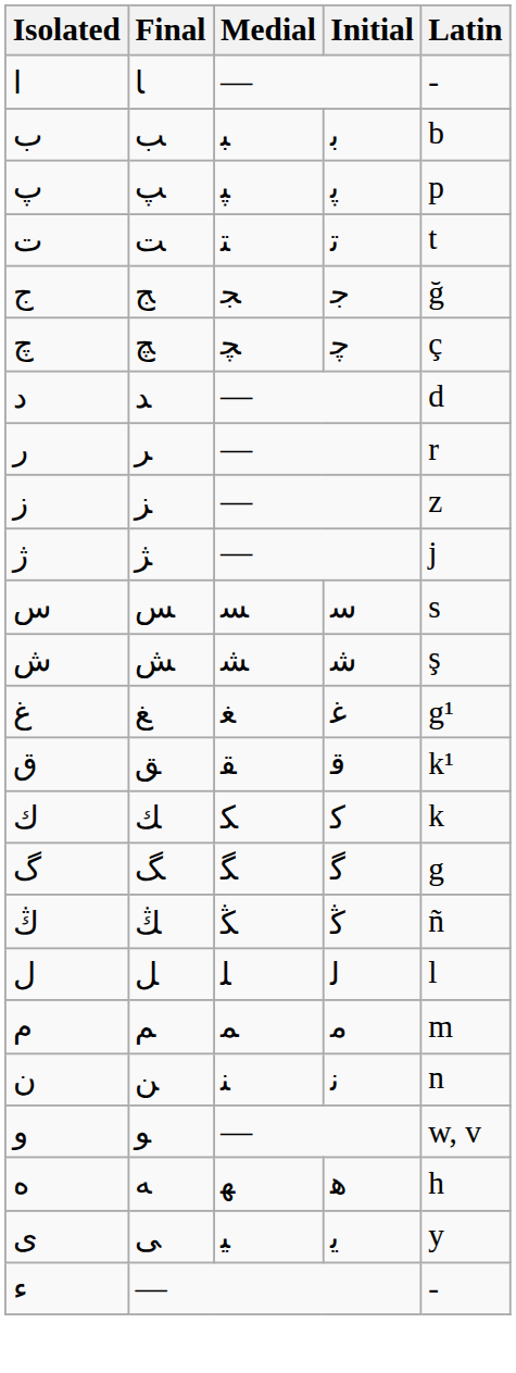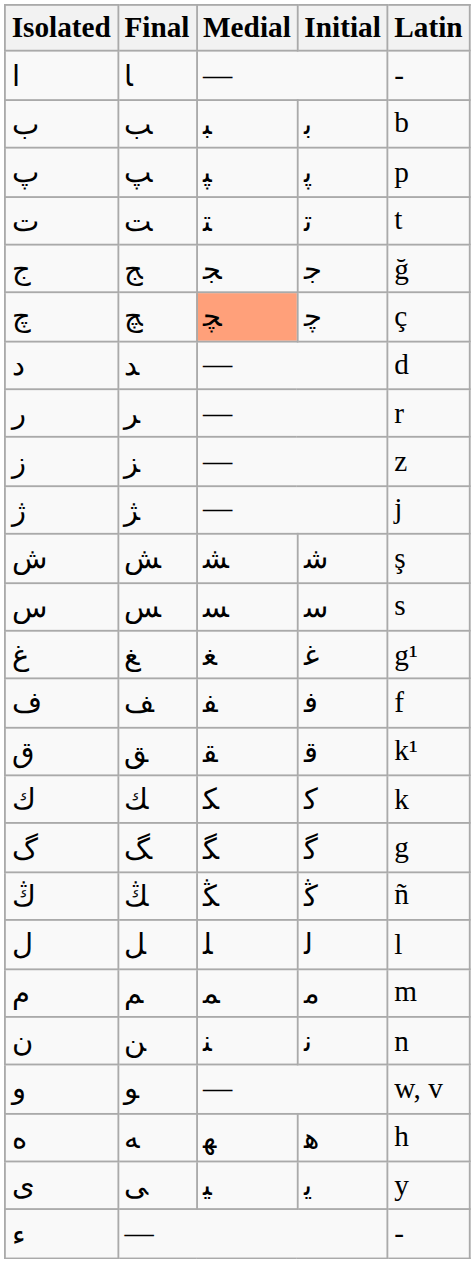ﭺ | Medial: no background -> lightsalmon background
rows swapped: ﺱ <-> ﺵ
+ row: ﻑ | ﻒ | ﻔ | ﻓ | f
